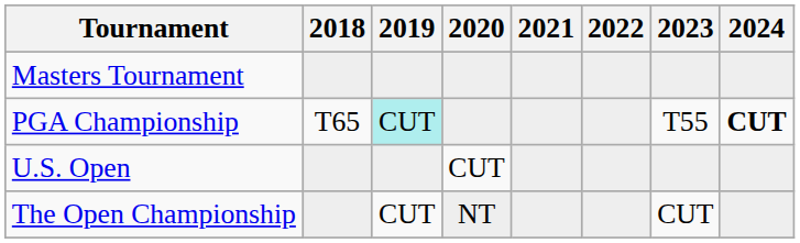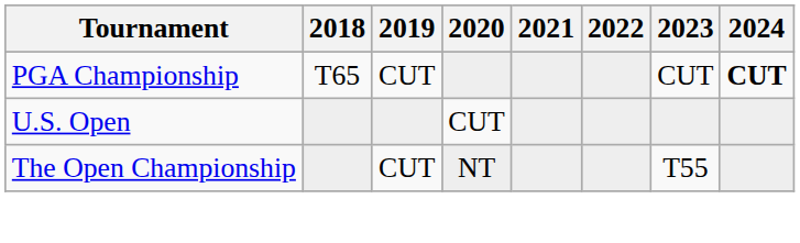- row: Masters Tournament
PGA Championship | 2019: paleturquoise background -> no background
PGA Championship | 2023: T55 -> CUT
The Open Championship | 2023: CUT -> T55
